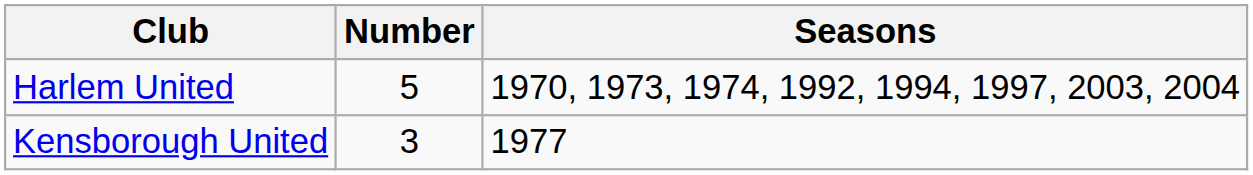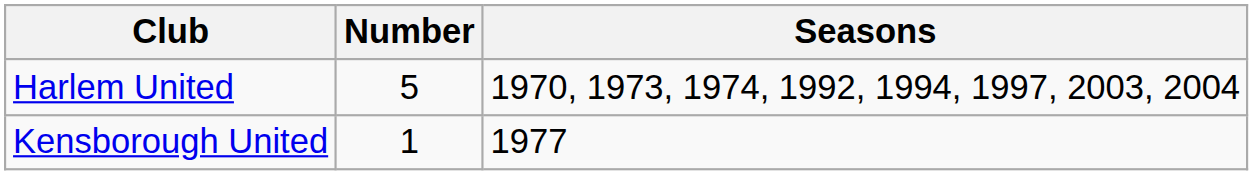Kensborough United | Number: 3 -> 1
